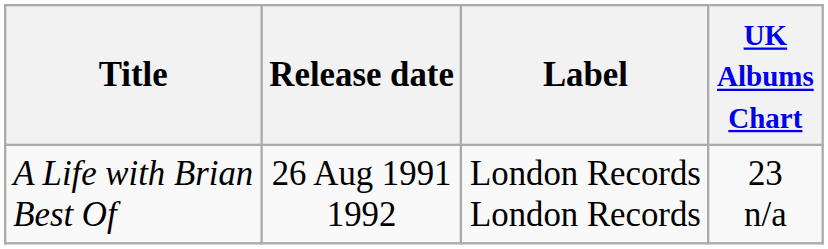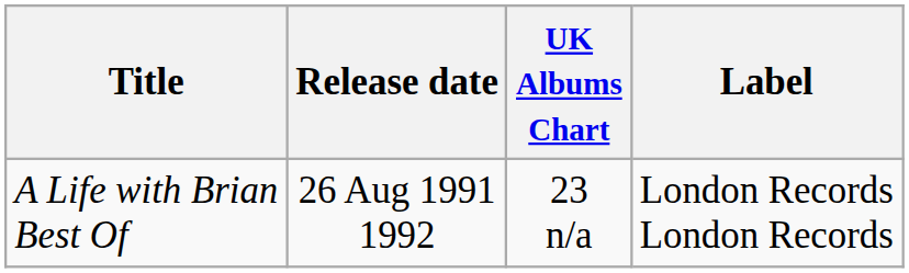columns swapped: Label <-> UK Albums Chart
